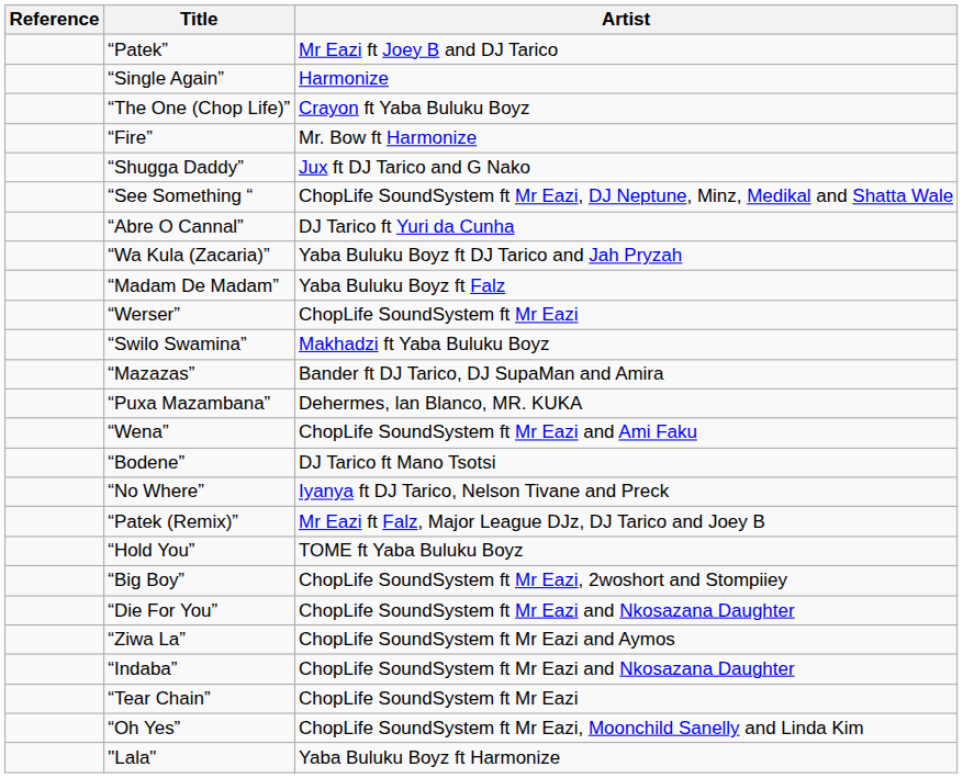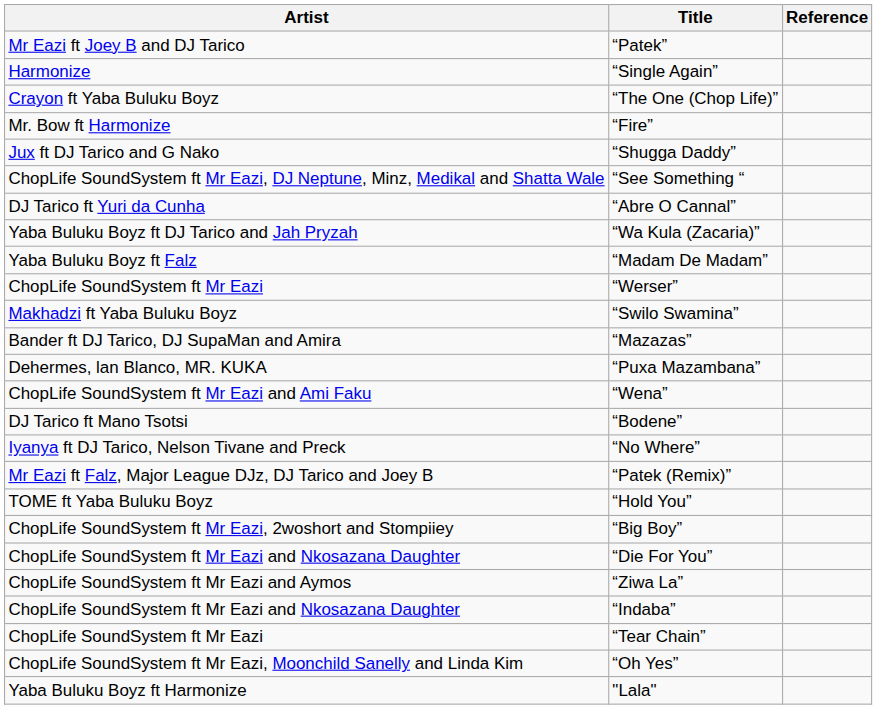columns swapped: Artist <-> Reference
